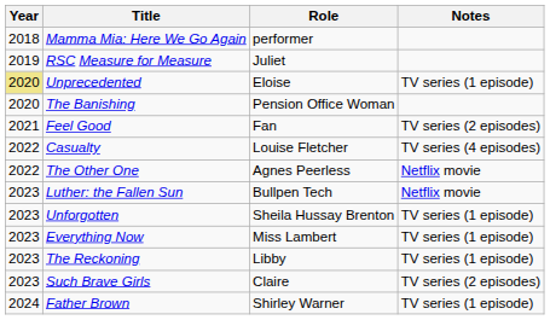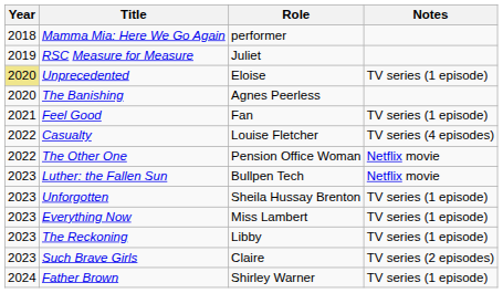The Banishing | Role: Pension Office Woman -> Agnes Peerless
Feel Good | Notes: TV series (2 episodes) -> TV series (1 episode)
The Other One | Role: Agnes Peerless -> Pension Office Woman
